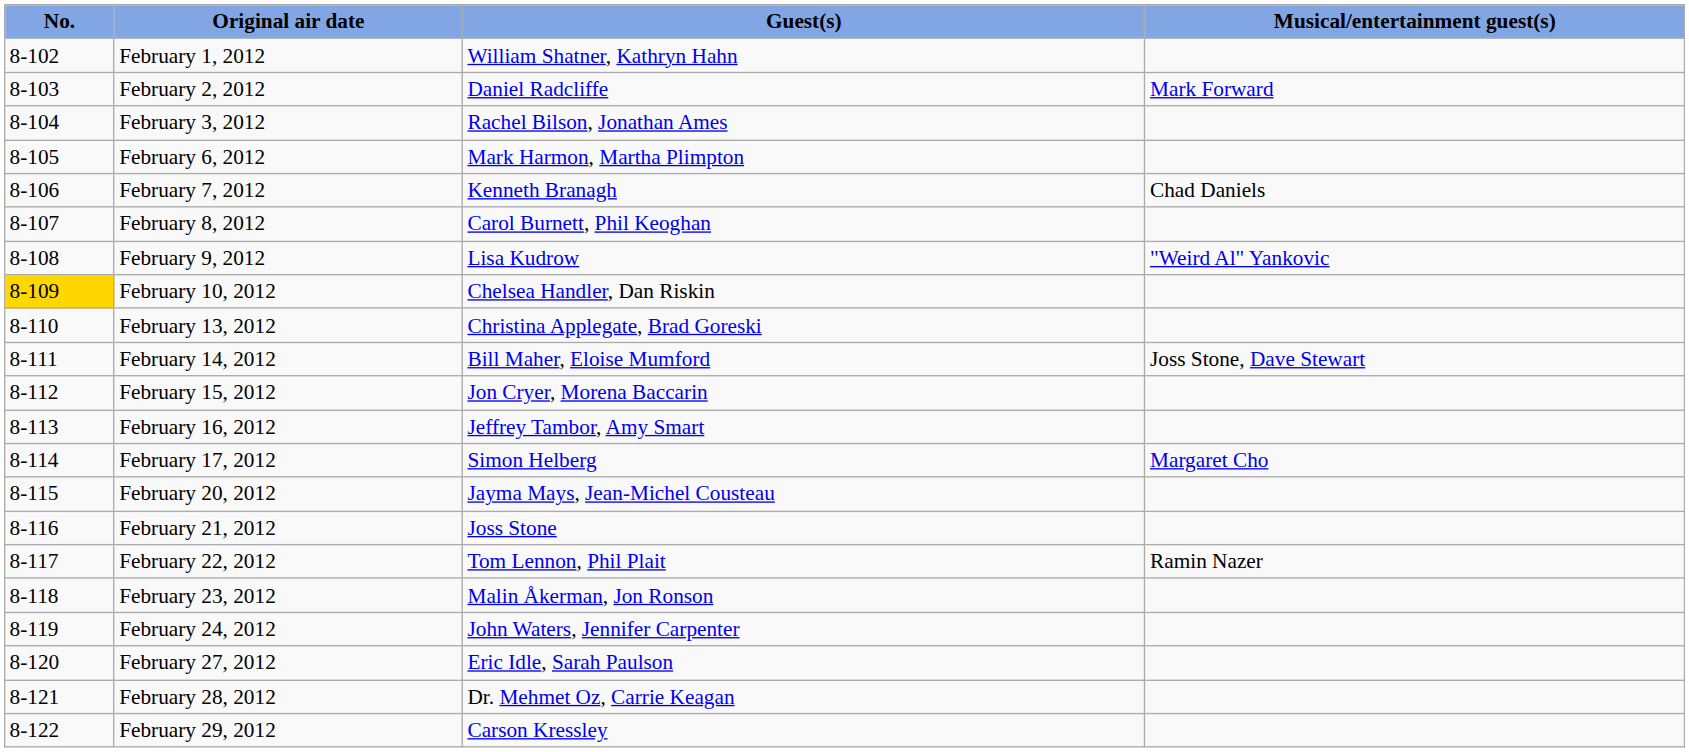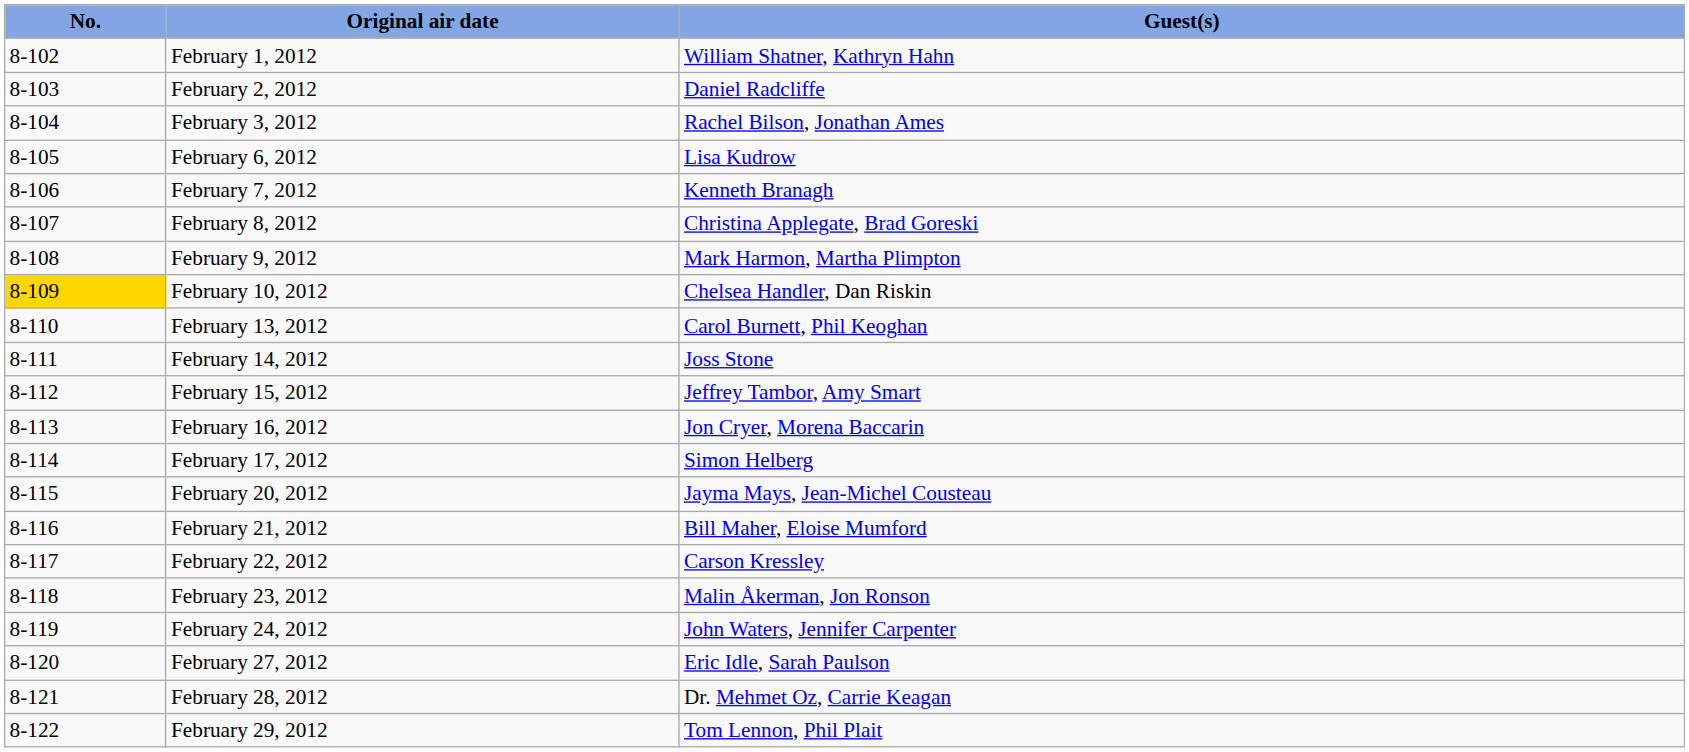- column: Musical/entertainment guest(s) | Mark Forward | Chad Daniels | "Weird Al" Yankovic | Joss Stone, Dave Stewart | Margaret Cho | Ramin Nazer
February 6, 2012 | Guest(s): Mark Harmon, Martha Plimpton -> Lisa Kudrow
February 8, 2012 | Guest(s): Carol Burnett, Phil Keoghan -> Christina Applegate, Brad Goreski
February 9, 2012 | Guest(s): Lisa Kudrow -> Mark Harmon, Martha Plimpton
February 13, 2012 | Guest(s): Christina Applegate, Brad Goreski -> Carol Burnett, Phil Keoghan
February 14, 2012 | Guest(s): Bill Maher, Eloise Mumford -> Joss Stone
February 15, 2012 | Guest(s): Jon Cryer, Morena Baccarin -> Jeffrey Tambor, Amy Smart
February 16, 2012 | Guest(s): Jeffrey Tambor, Amy Smart -> Jon Cryer, Morena Baccarin
February 21, 2012 | Guest(s): Joss Stone -> Bill Maher, Eloise Mumford
February 22, 2012 | Guest(s): Tom Lennon, Phil Plait -> Carson Kressley
February 29, 2012 | Guest(s): Carson Kressley -> Tom Lennon, Phil Plait
